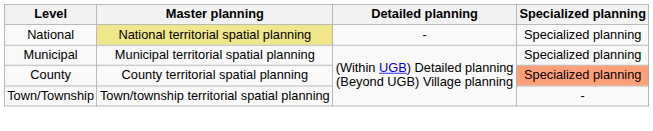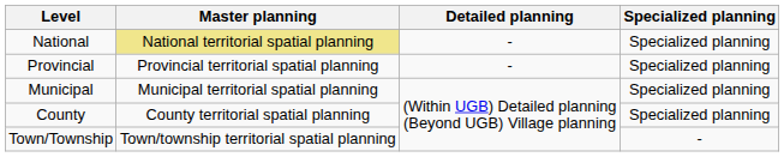+ row: Provincial | Provincial territorial spatial planning | - | Specialized planning
County | Specialized planning: lightsalmon background -> no background
